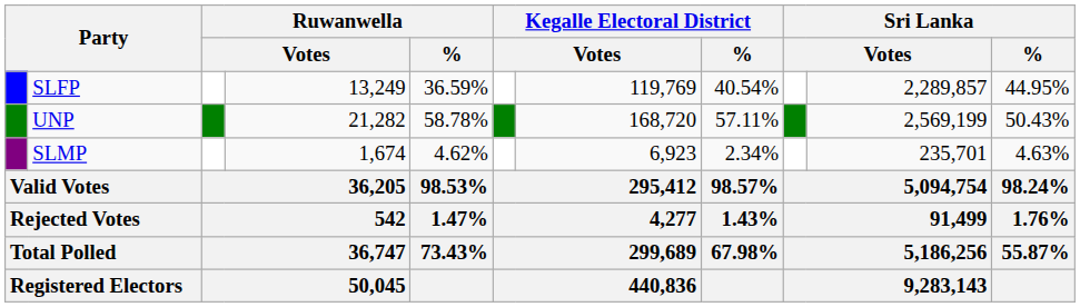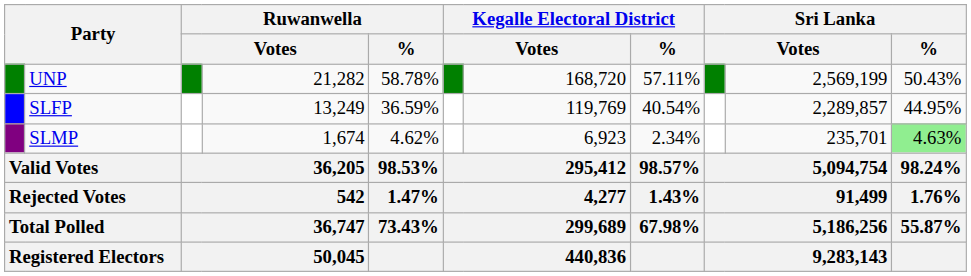rows swapped: UNP <-> SLFP
SLMP | Sri Lanka / %: no background -> lightgreen background
